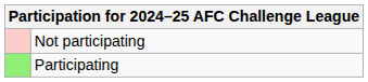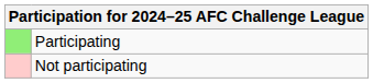rows swapped: Participating <-> Not participating
